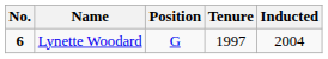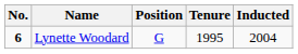Lynette Woodard | Tenure: 1997 -> 1995
